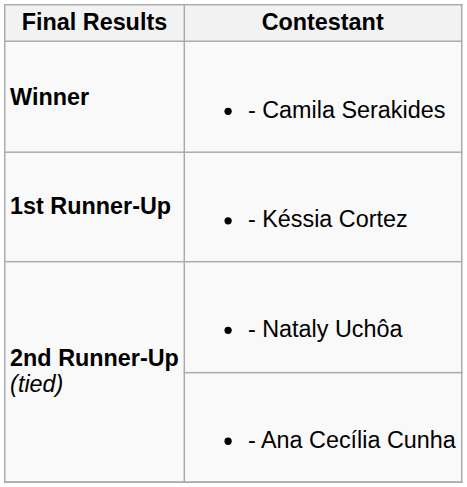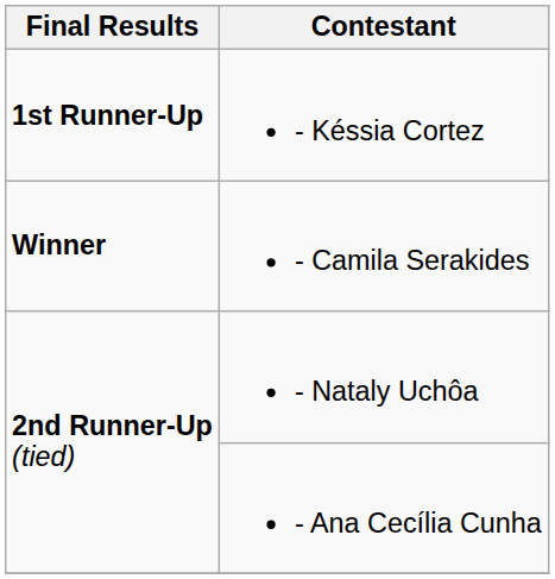rows swapped: - Camila Serakides <-> - Késsia Cortez
